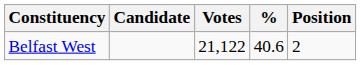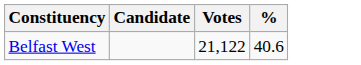- column: Position | 2
